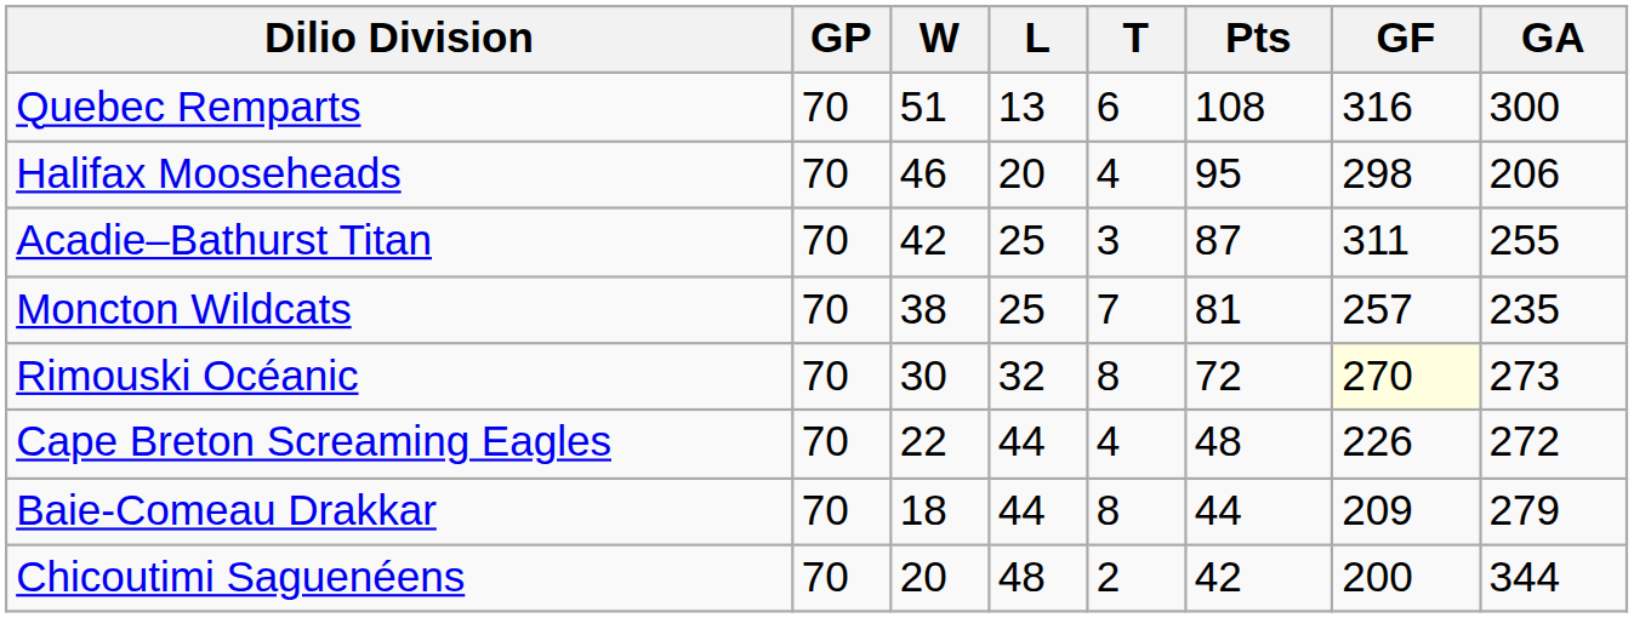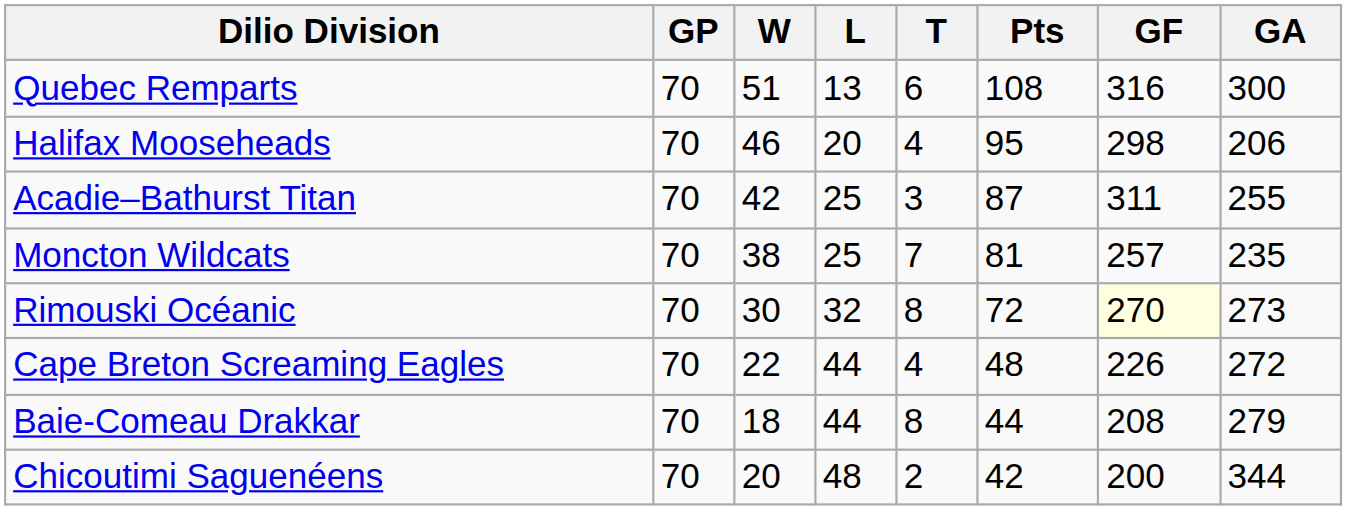Baie-Comeau Drakkar | GF: 209 -> 208
